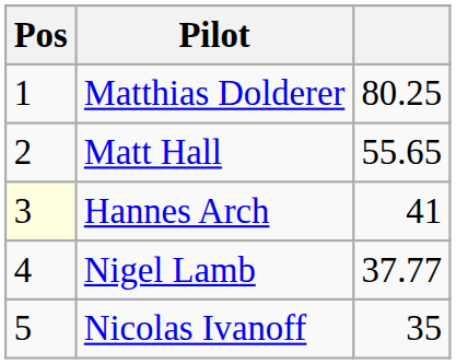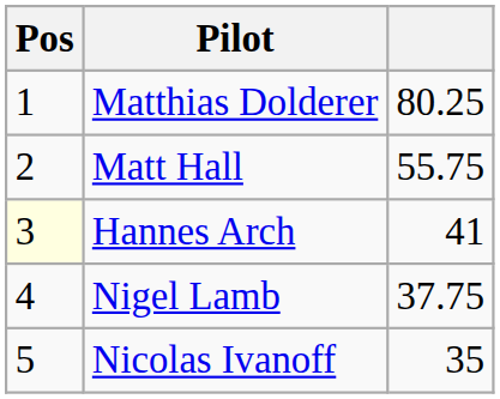Matt Hall | column 3: 55.65 -> 55.75
Nigel Lamb | column 3: 37.77 -> 37.75
